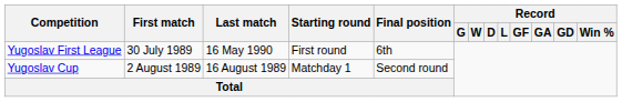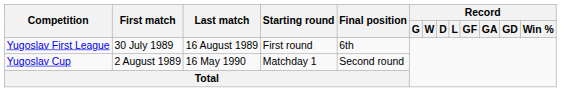Yugoslav First League | Last match: 16 May 1990 -> 16 August 1989
Yugoslav Cup | Last match: 16 August 1989 -> 16 May 1990
